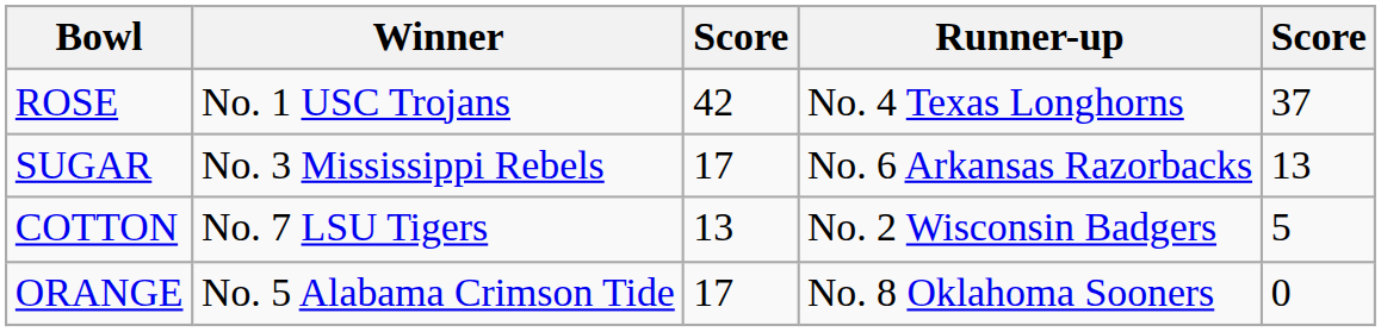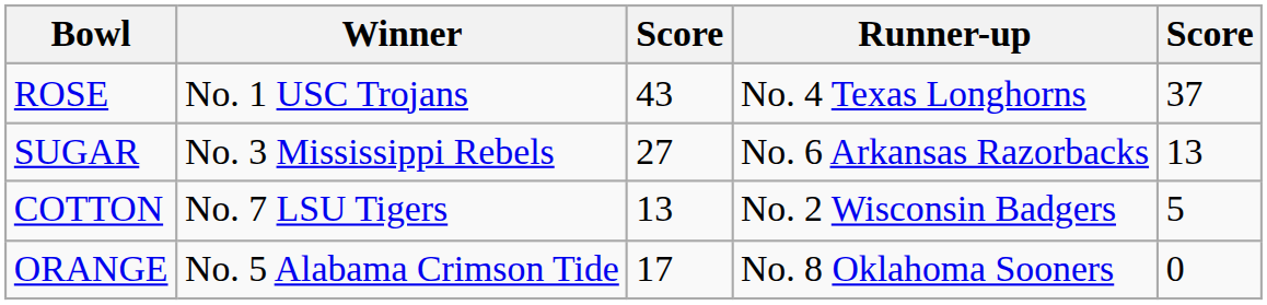ROSE | column 3: 42 -> 43
SUGAR | column 3: 17 -> 27
